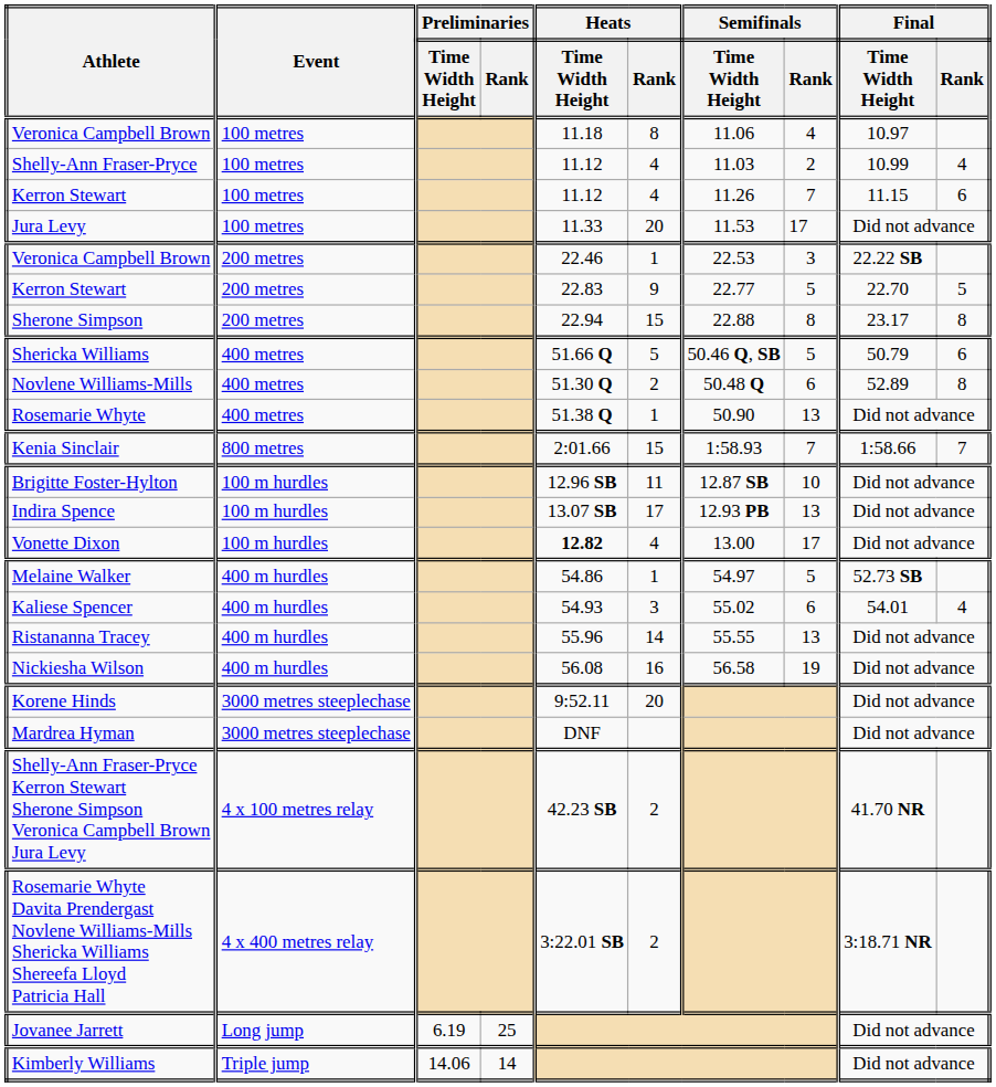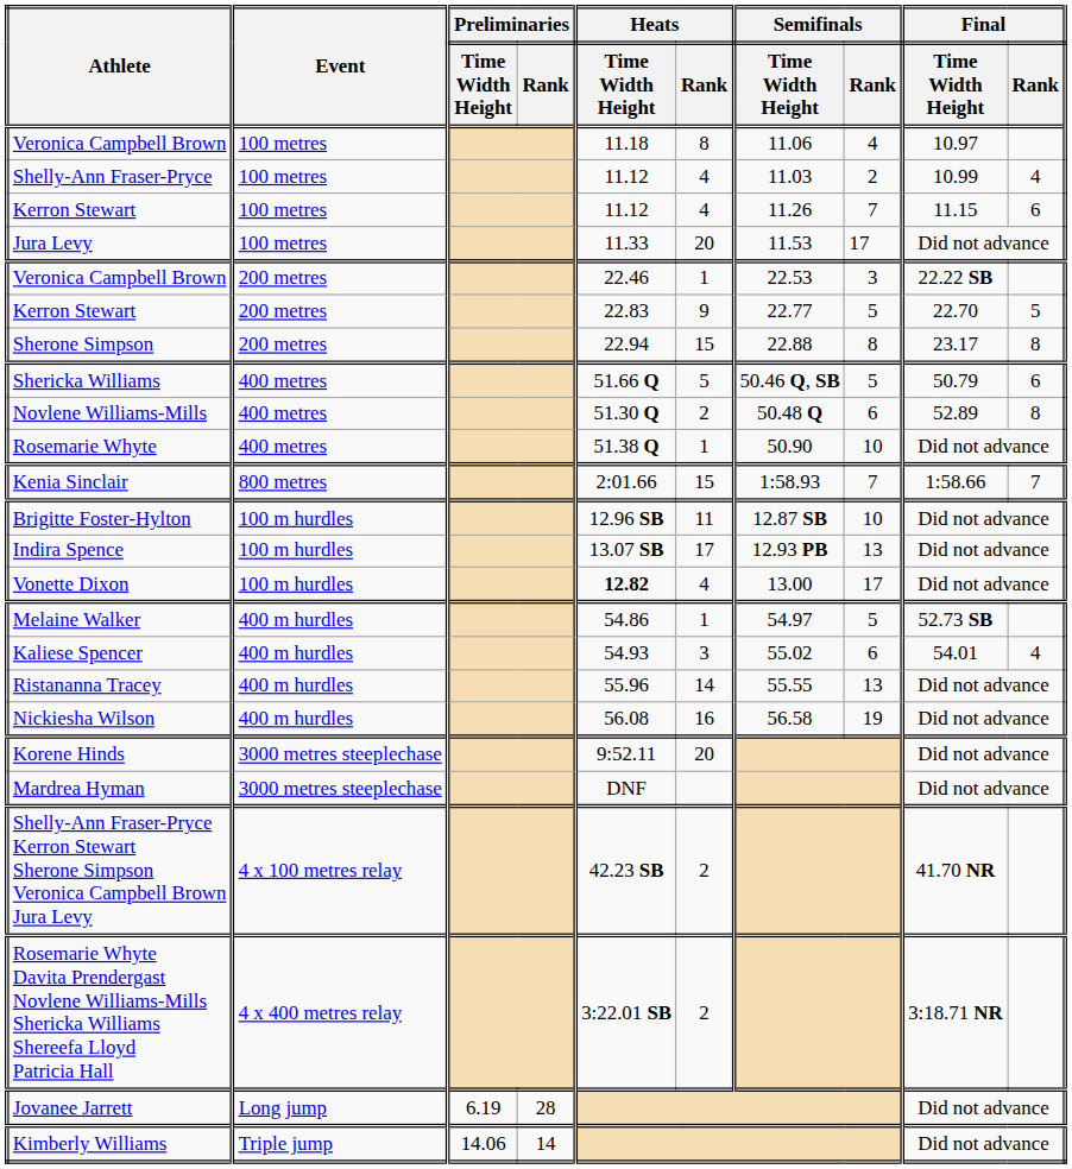Rosemarie Whyte | Semifinals / Rank: 13 -> 10
Jovanee Jarrett | Preliminaries / Rank: 25 -> 28
